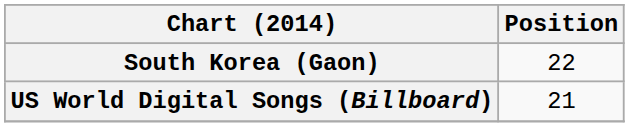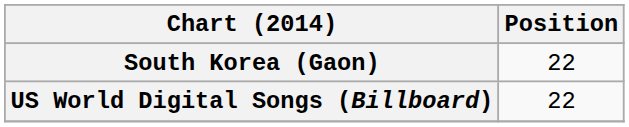US World Digital Songs (Billboard) | Position: 21 -> 22
